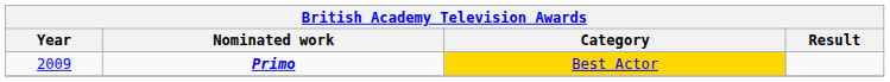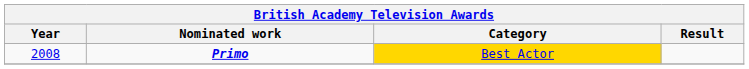Primo | Year: 2009 -> 2008
